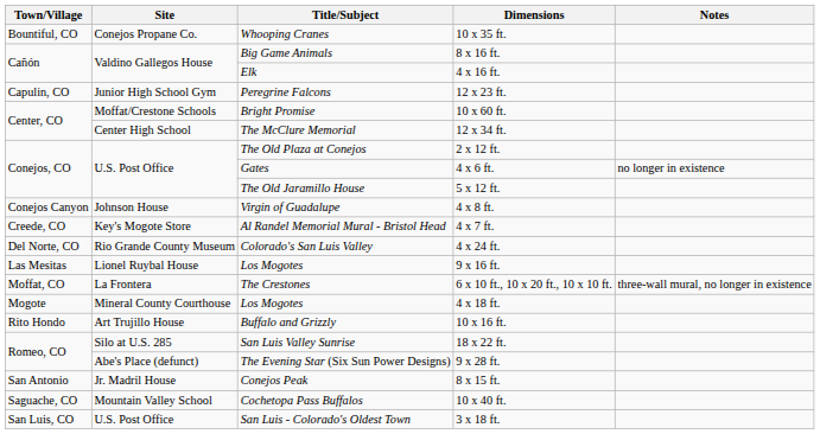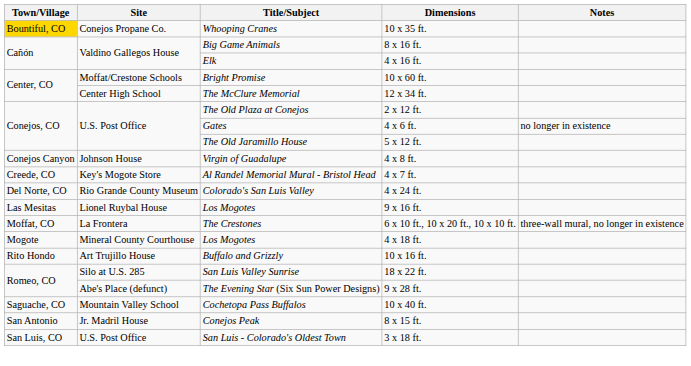10 x 35 ft. | Town/Village: no background -> gold background
- row: Capulin, CO | Junior High School Gym | Peregrine Falcons | 12 x 23 ft.
rows swapped: 10 x 40 ft. <-> 8 x 15 ft.
